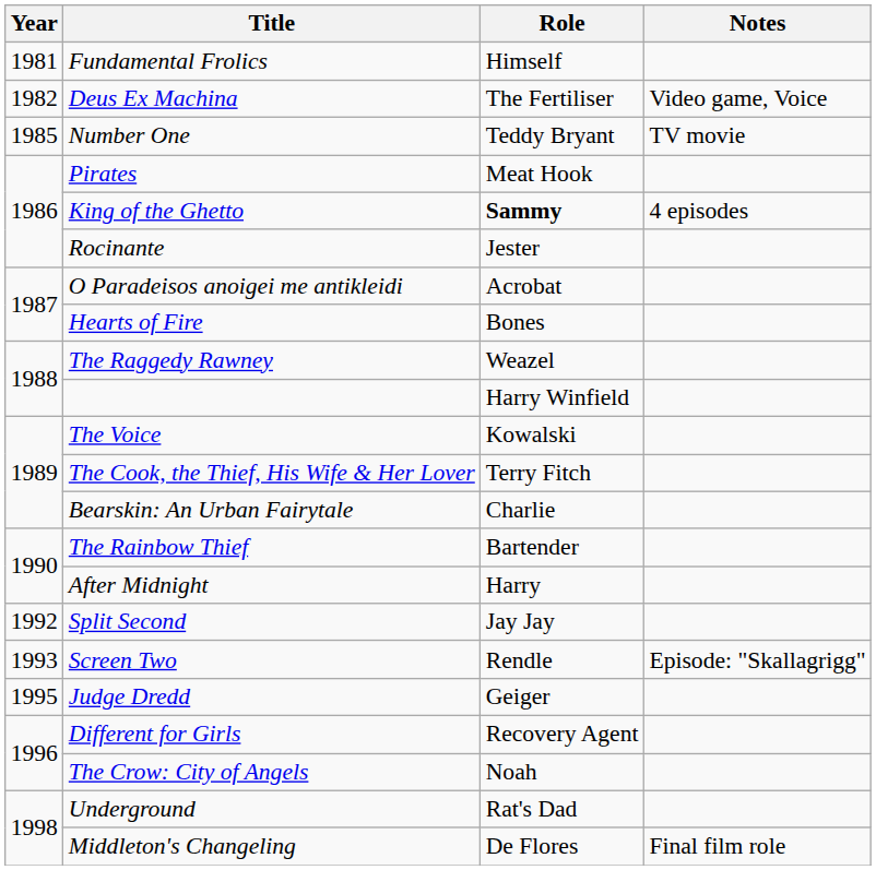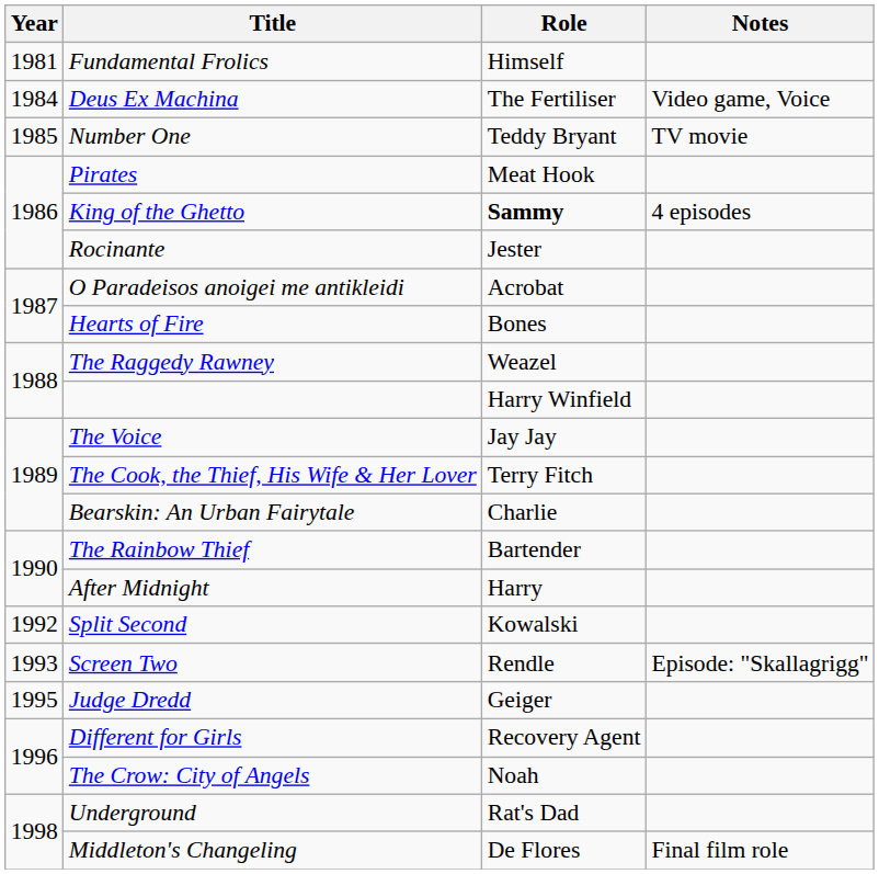Deus Ex Machina | Year: 1982 -> 1984
The Voice | Role: Kowalski -> Jay Jay
Split Second | Role: Jay Jay -> Kowalski
